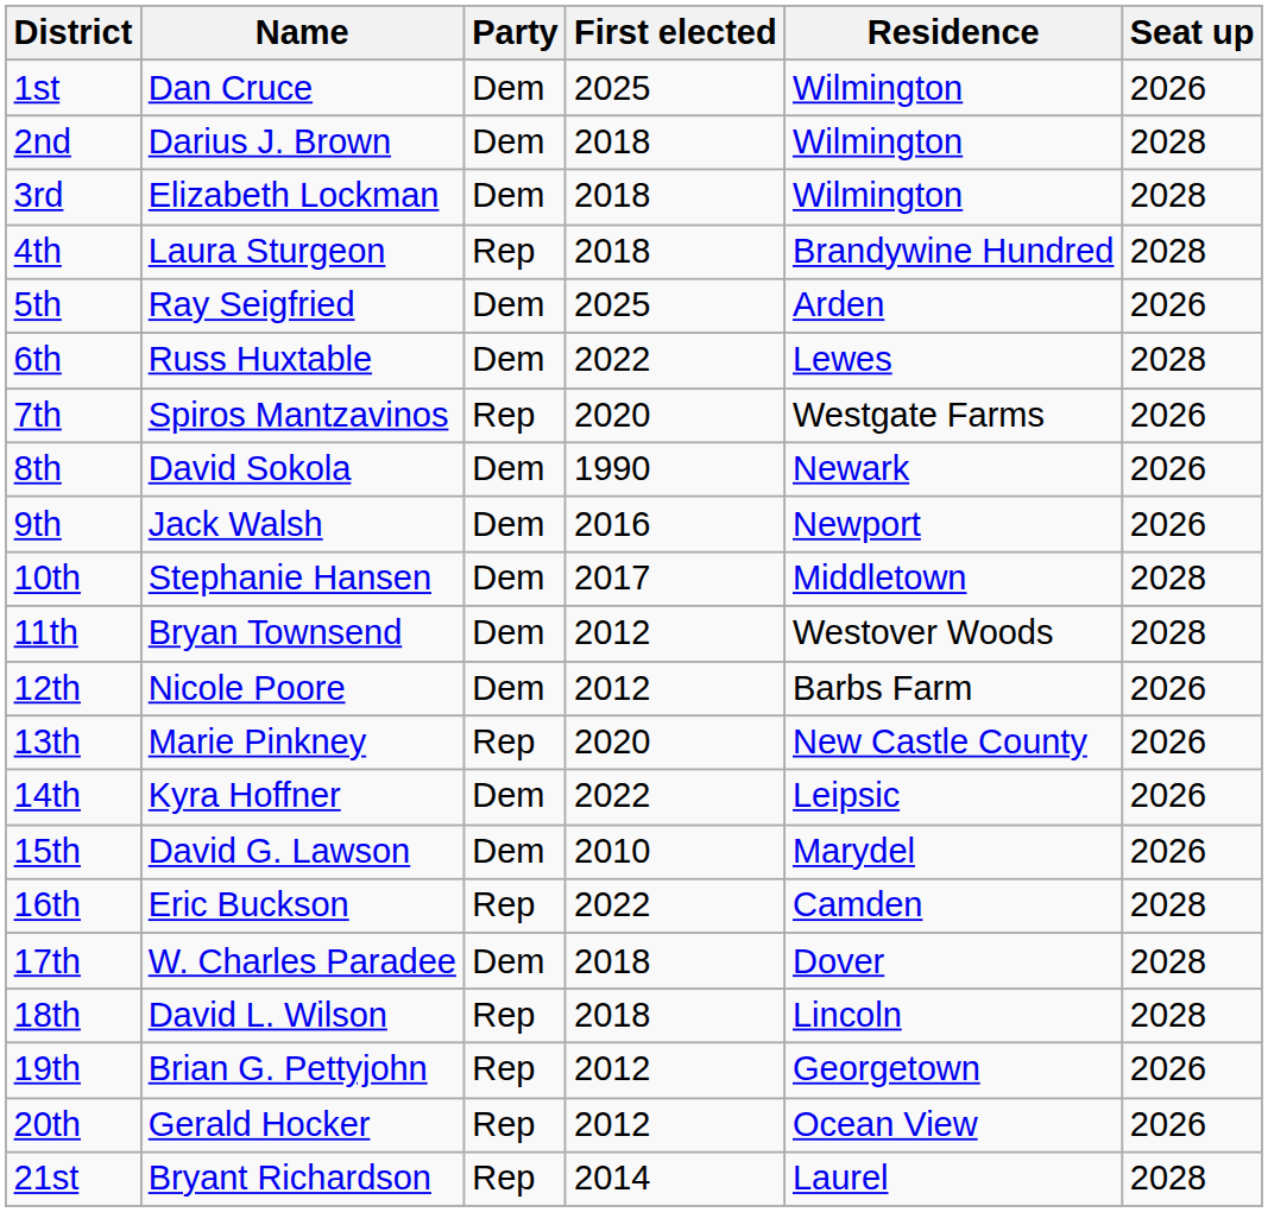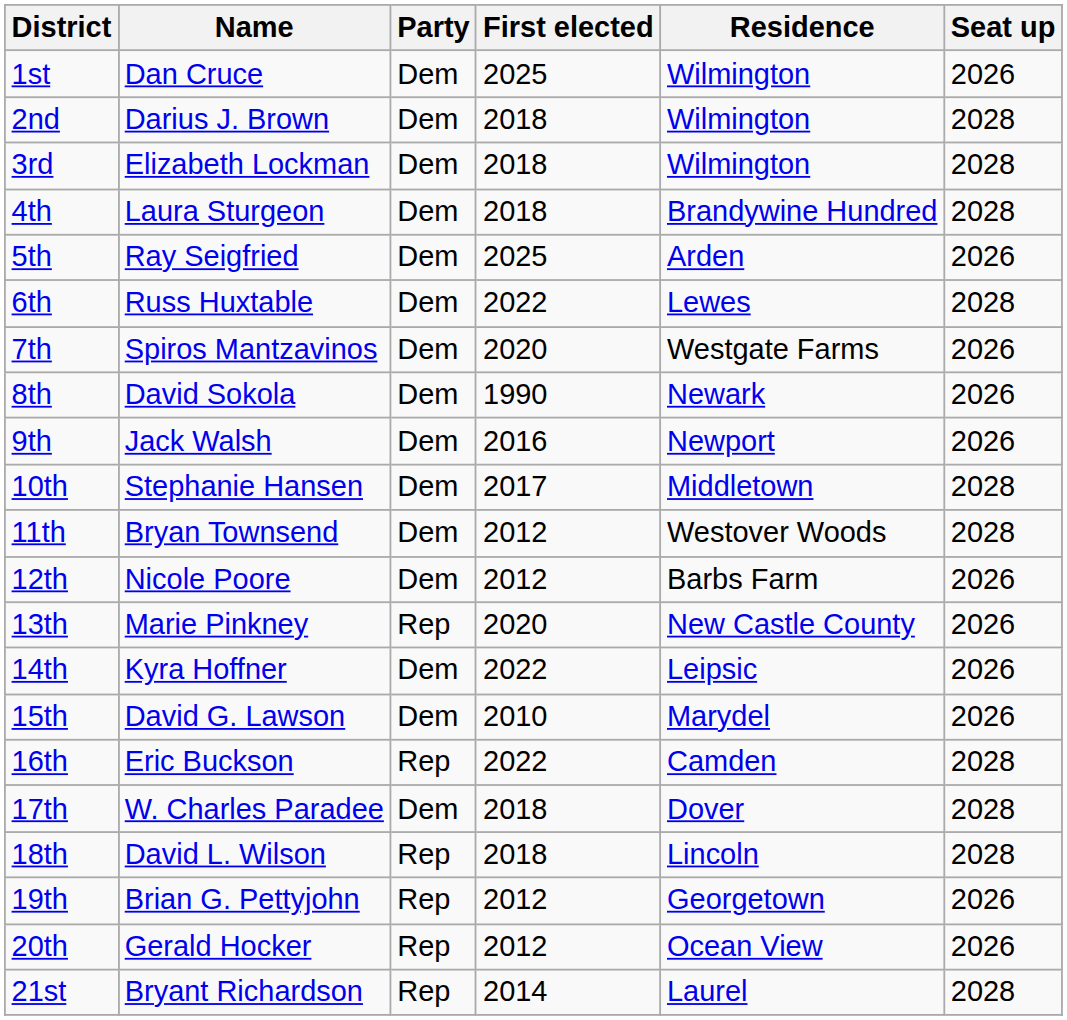4th | Party: Rep -> Dem
7th | Party: Rep -> Dem
